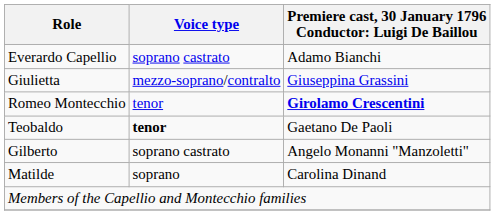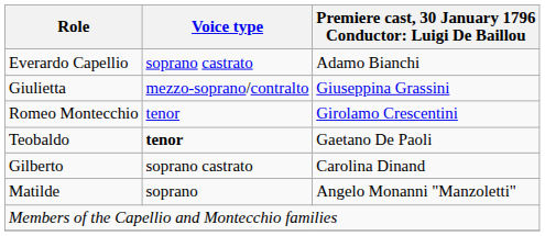Romeo Montecchio | column 3: bold -> normal
Gilberto | column 3: Angelo Monanni "Manzoletti" -> Carolina Dinand
Matilde | column 3: Carolina Dinand -> Angelo Monanni "Manzoletti"
